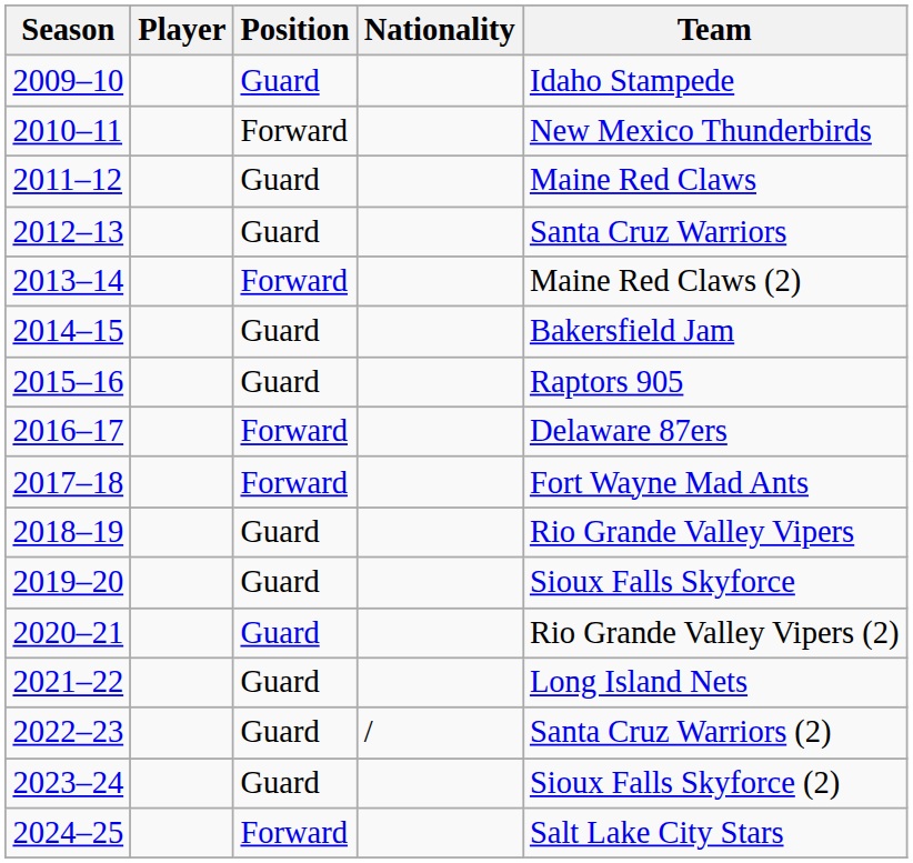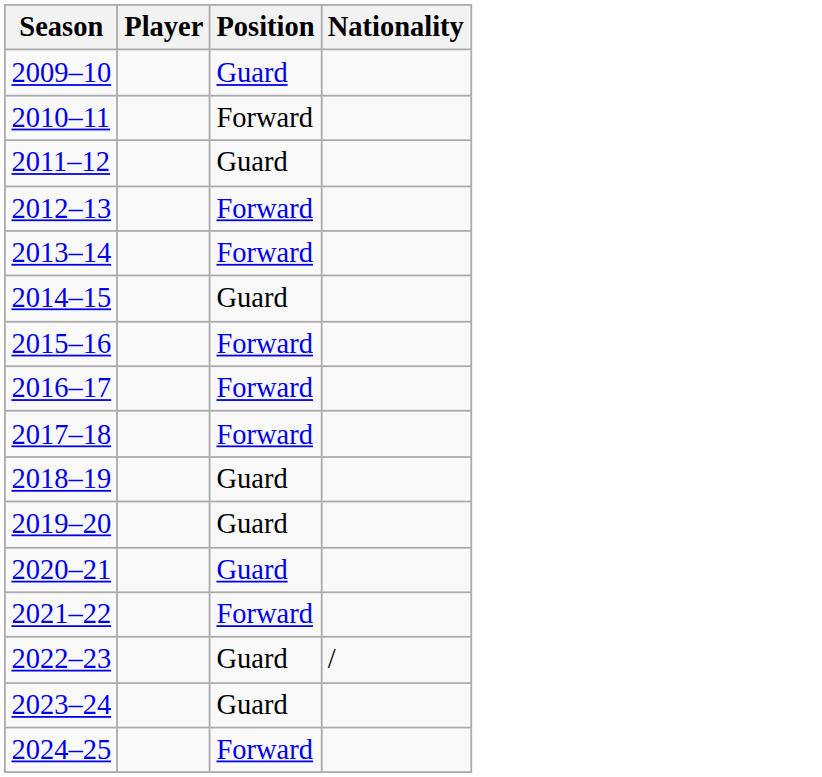- column: Team | Idaho Stampede | New Mexico Thunderbirds | Maine Red Claws | Santa Cruz Warriors | Maine Red Claws (2) | Bakersfield Jam | Raptors 905 | Delaware 87ers | Fort Wayne Mad Ants | Rio Grande Valley Vipers | Sioux Falls Skyforce | Rio Grande Valley Vipers (2) | Long Island Nets | Santa Cruz Warriors (2) | Sioux Falls Skyforce (2) | Salt Lake City Stars
2012–13 | Position: Guard -> Forward
2015–16 | Position: Guard -> Forward
2021–22 | Position: Guard -> Forward
